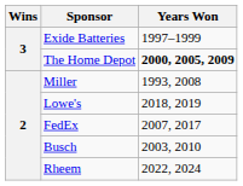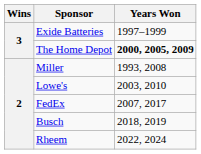Lowe's | Years Won: 2018, 2019 -> 2003, 2010
Busch | Years Won: 2003, 2010 -> 2018, 2019
